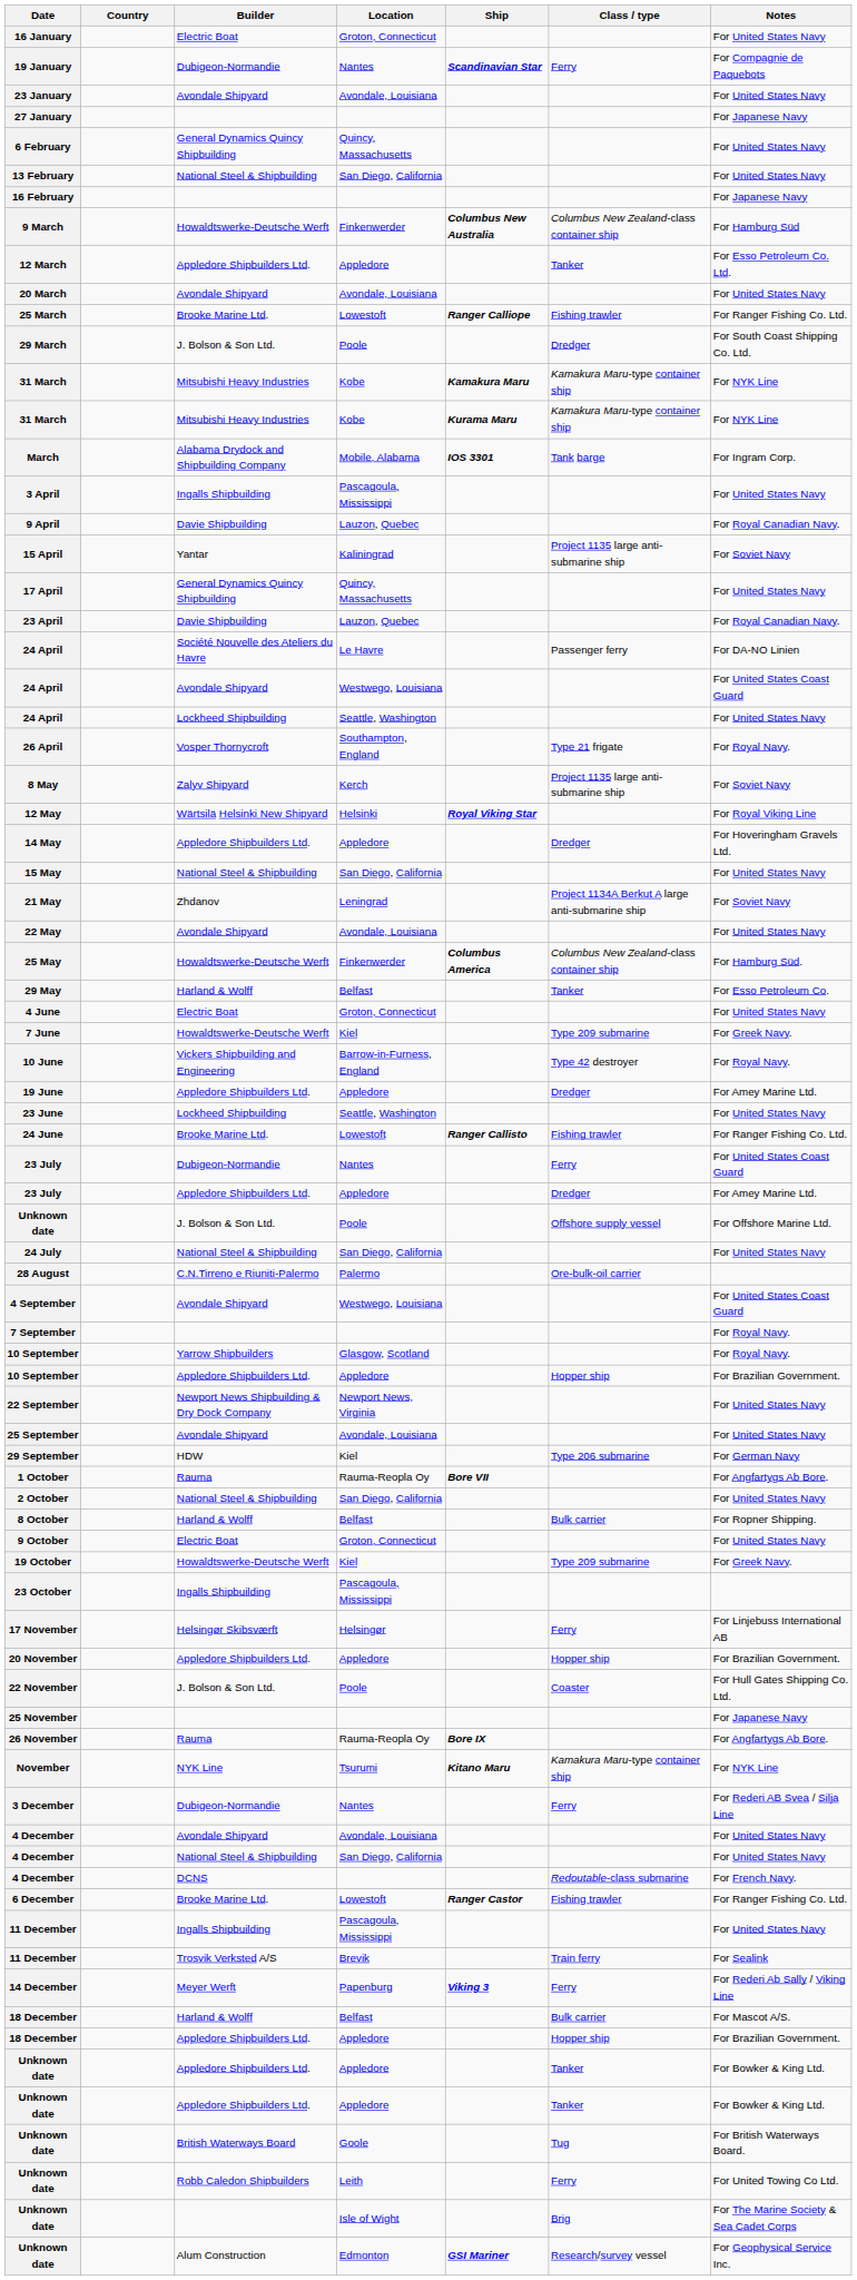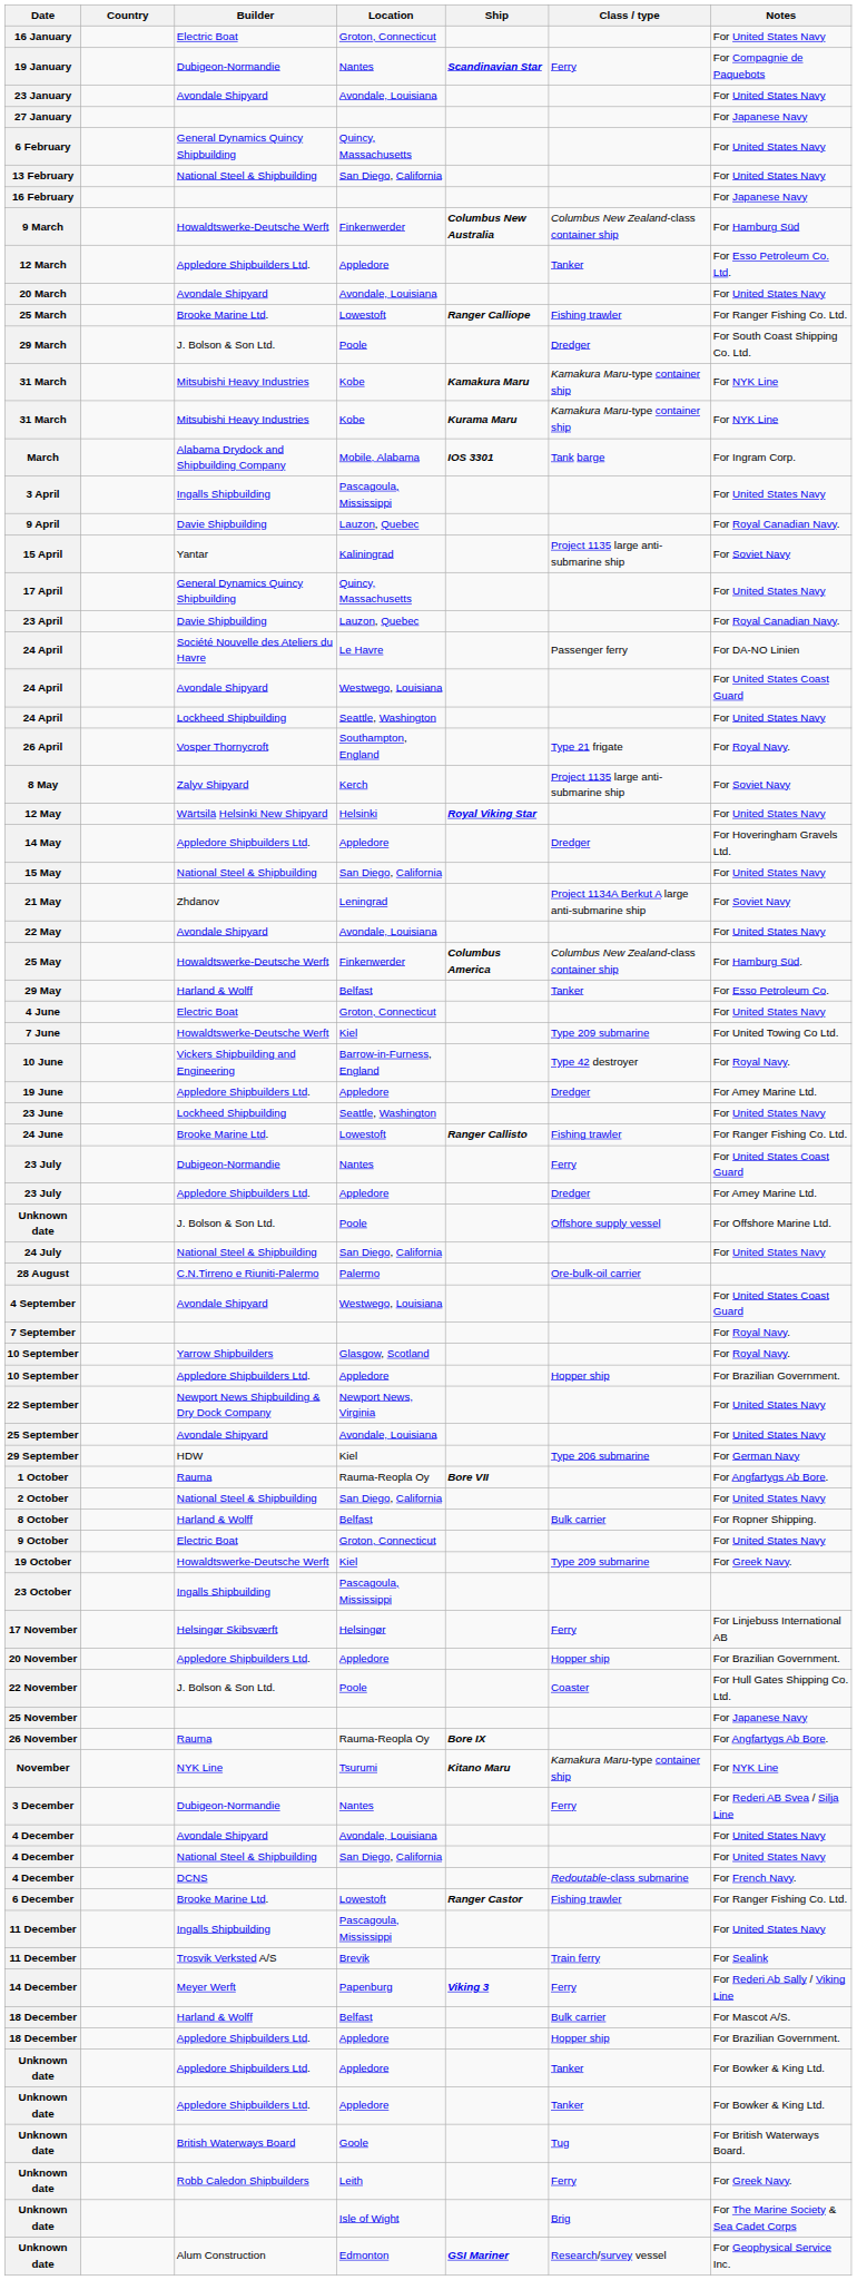12 May | Notes: For Royal Viking Line -> For United States Navy
7 June | Notes: For Greek Navy. -> For United Towing Co Ltd.
Unknown date / Leith | Notes: For United Towing Co Ltd. -> For Greek Navy.
